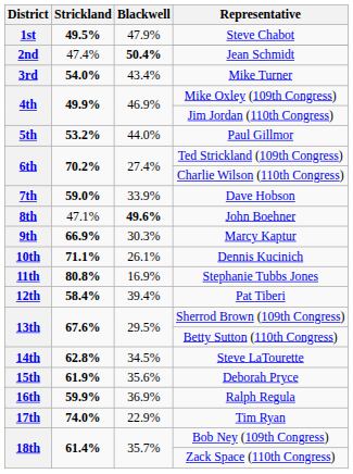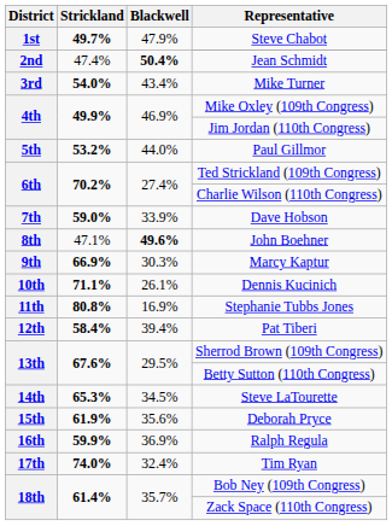Steve Chabot | Strickland: 49.5% -> 49.7%
Steve LaTourette | Strickland: 62.8% -> 65.3%
Tim Ryan | Blackwell: 22.9% -> 32.4%
